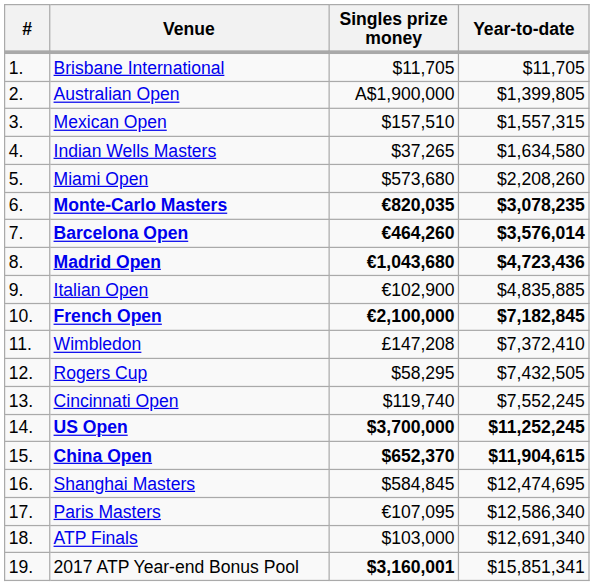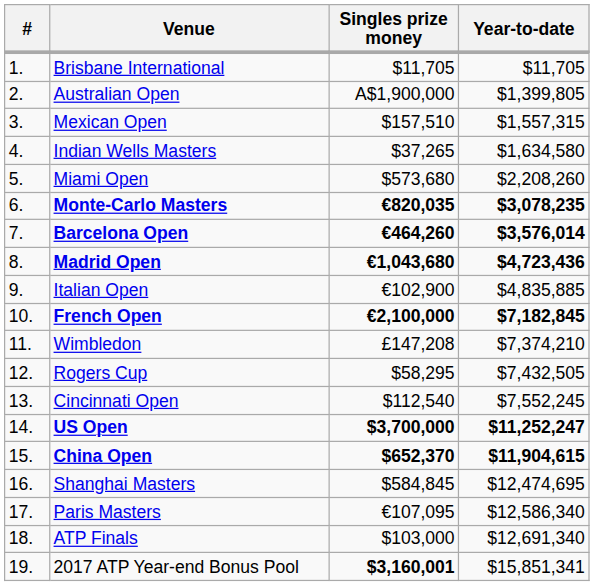Wimbledon | Year-to-date: $7,372,410 -> $7,374,210
Cincinnati Open | Singles prize money: $119,740 -> $112,540
US Open | Year-to-date: $11,252,245 -> $11,252,247
